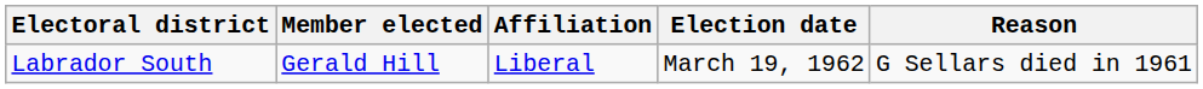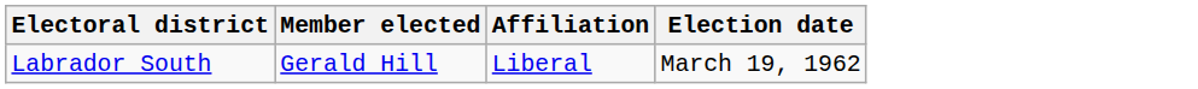- column: Reason | G Sellars died in 1961
